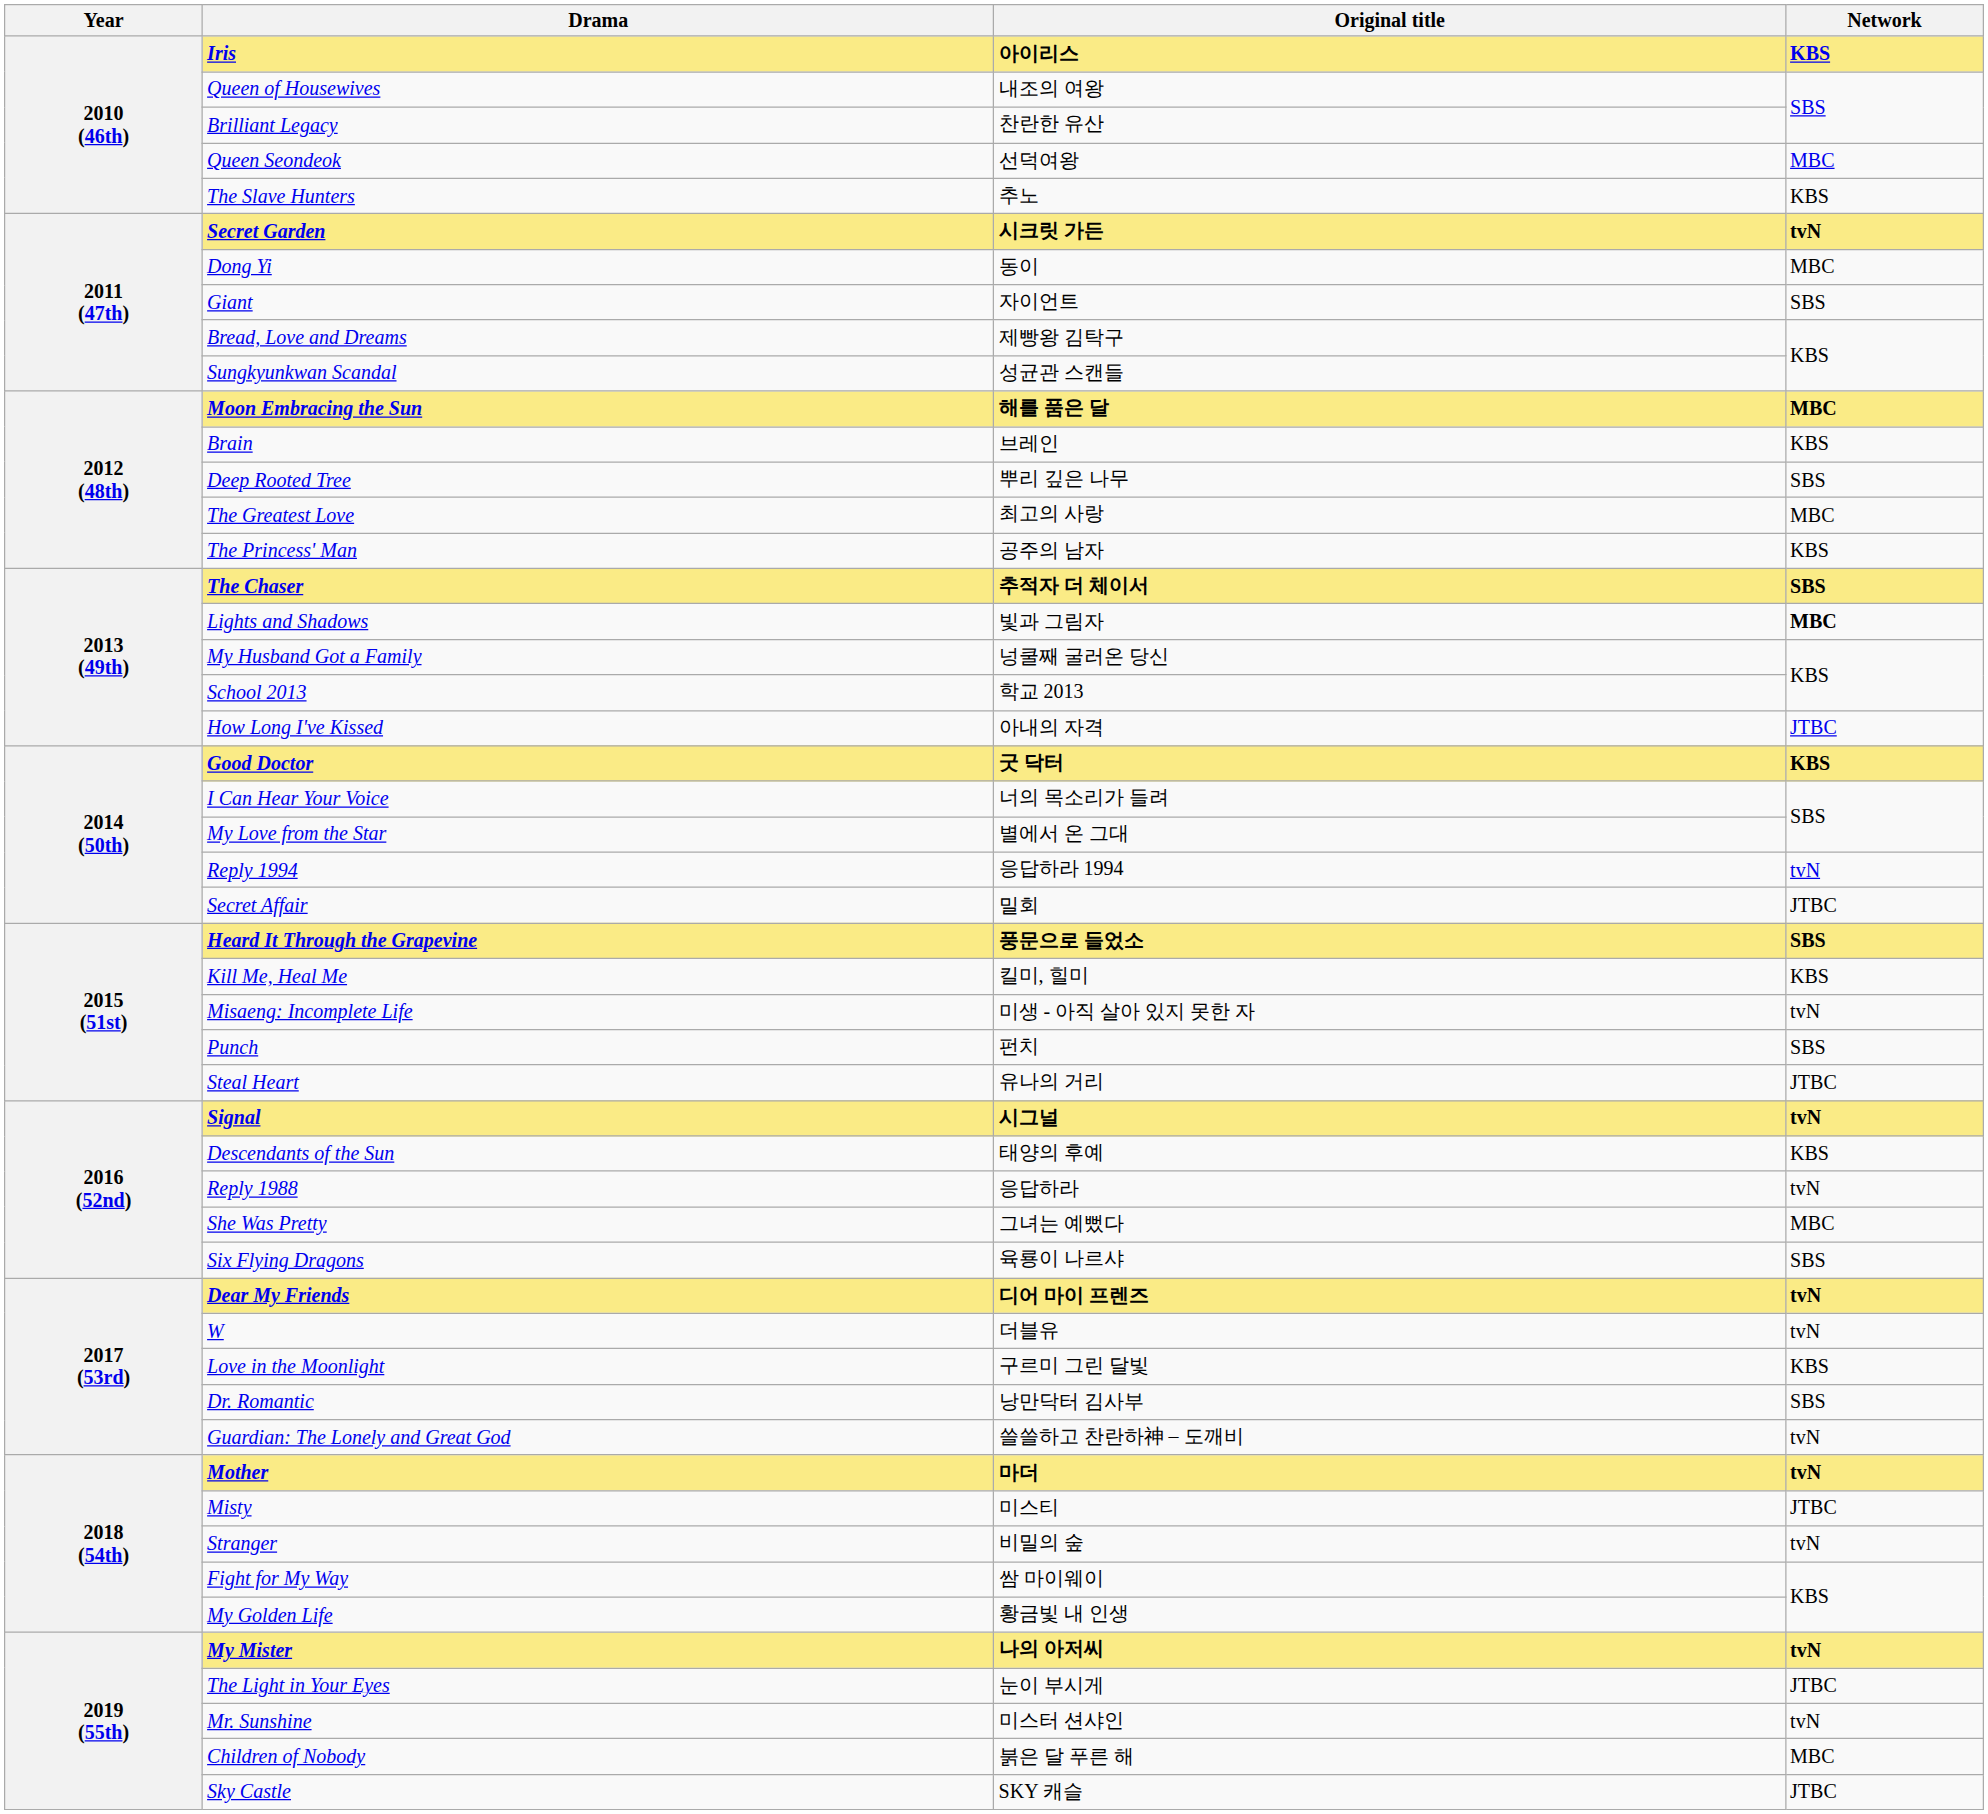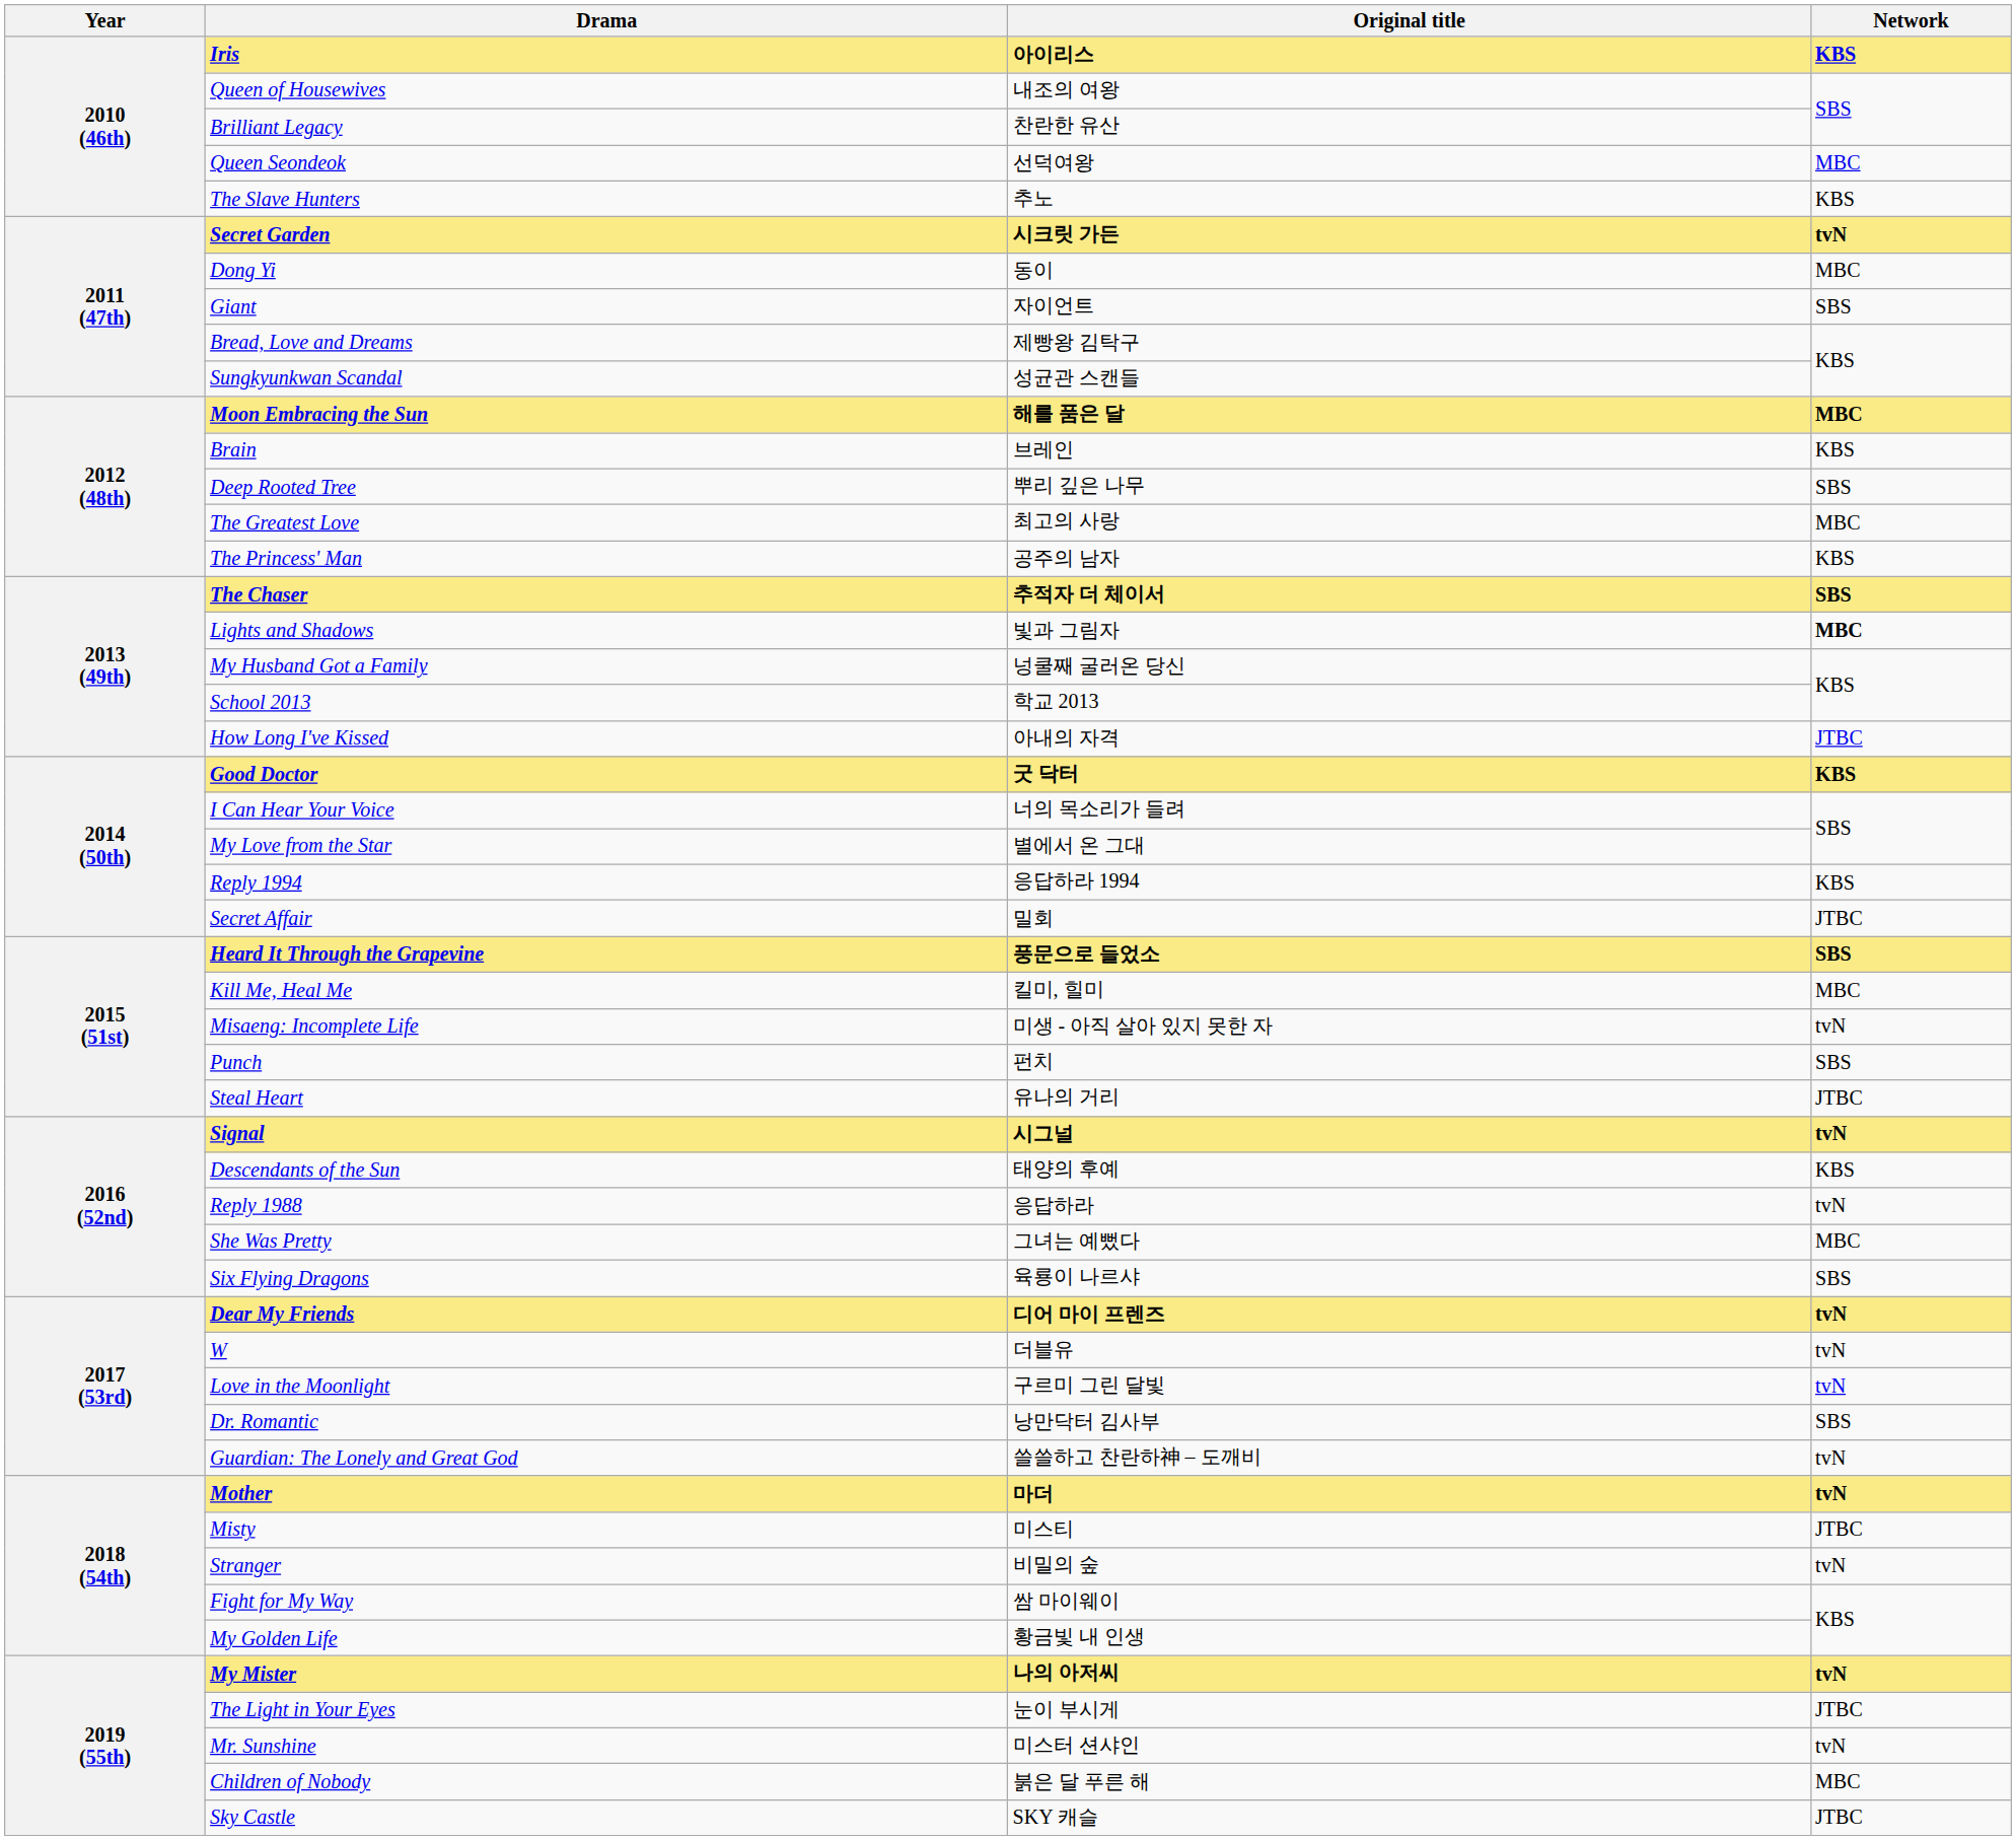Reply 1994 | Network: tvN -> KBS
Kill Me, Heal Me | Network: KBS -> MBC
Love in the Moonlight | Network: KBS -> tvN
